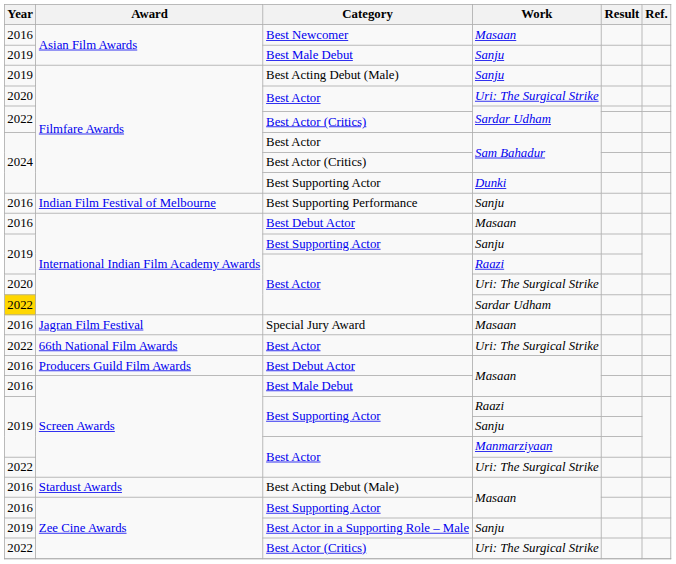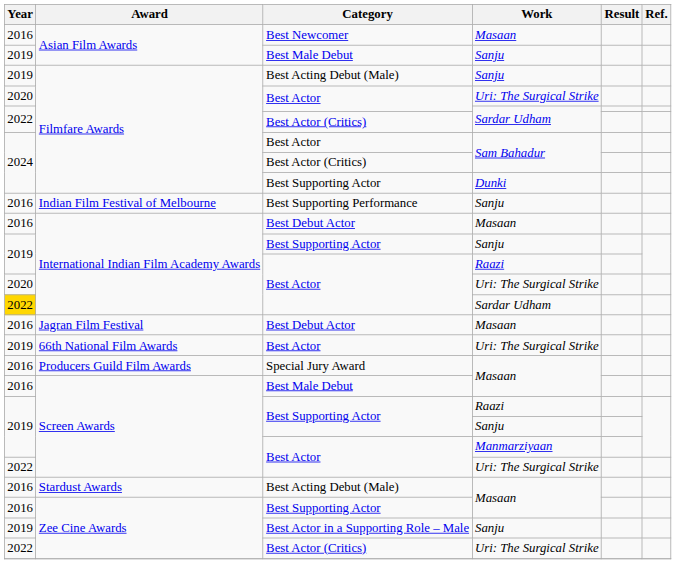Jagran Film Festival | Category: Special Jury Award -> Best Debut Actor
66th National Film Awards | Year: 2022 -> 2019
Producers Guild Film Awards | Category: Best Debut Actor -> Special Jury Award
